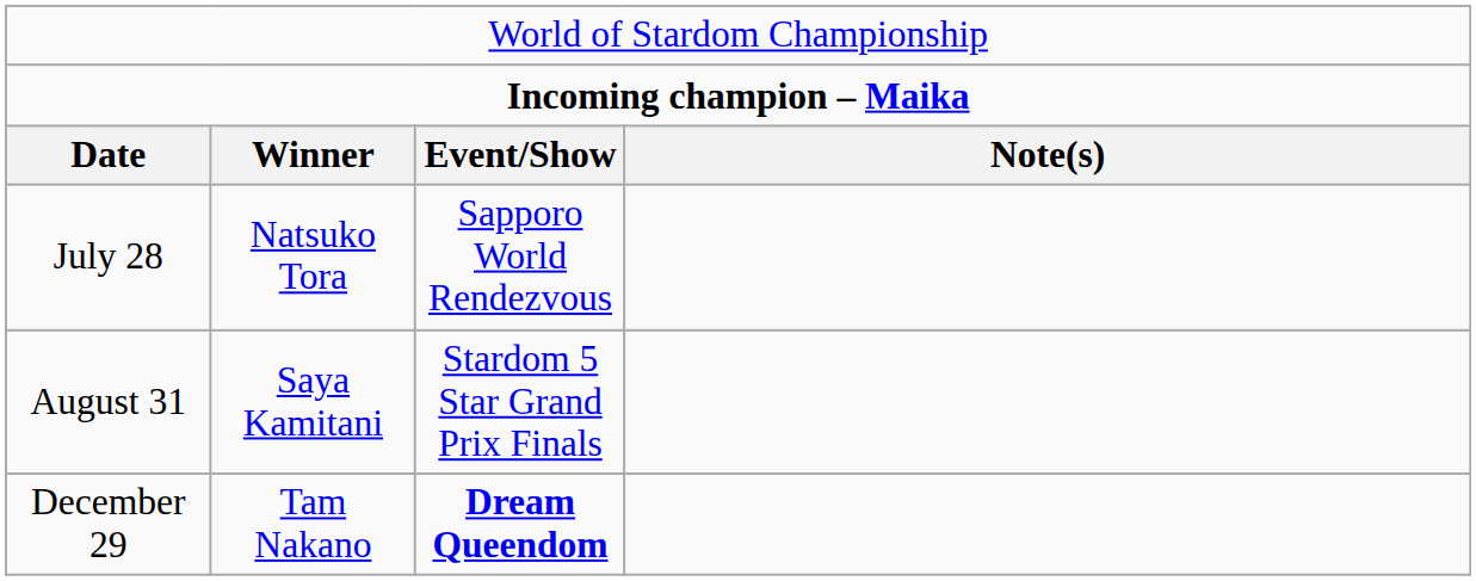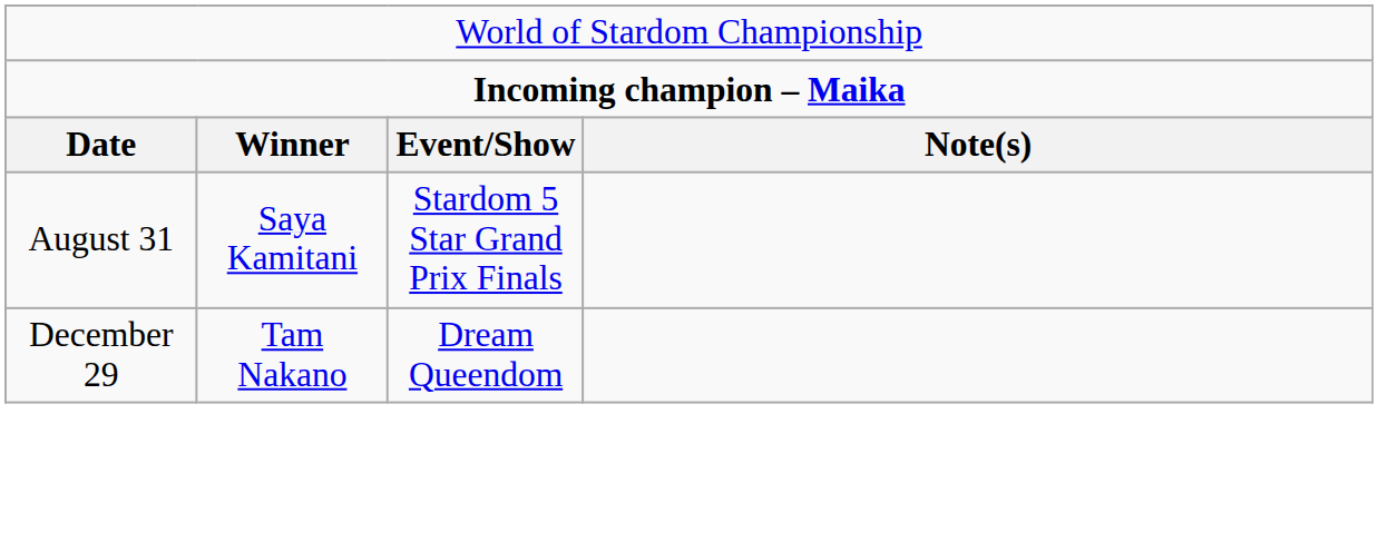- row: July 28 | Natsuko Tora | Sapporo World Rendezvous
December 29 | column 3: bold -> normal
